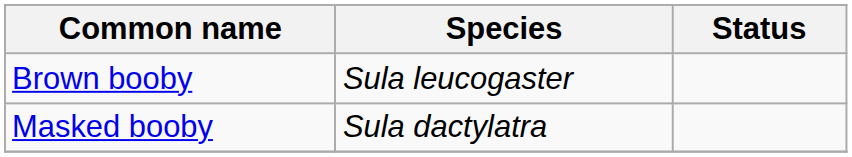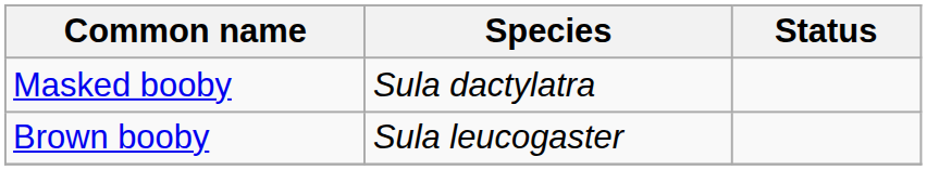rows swapped: Masked booby <-> Brown booby
